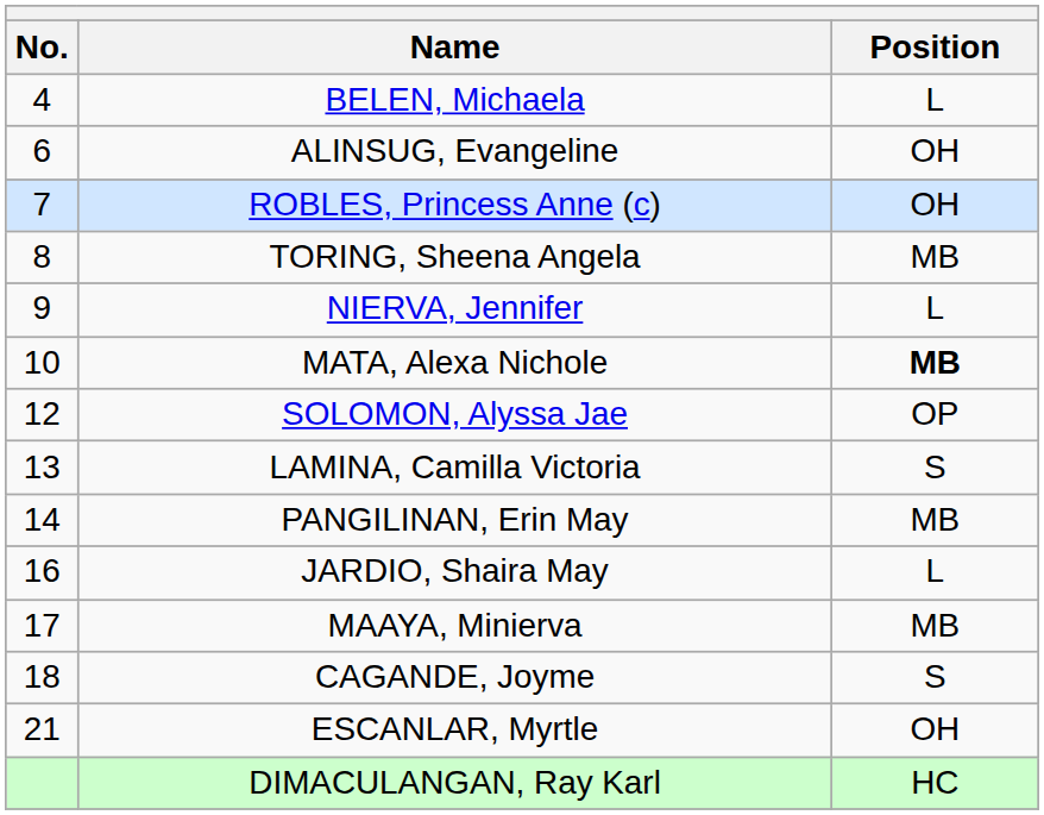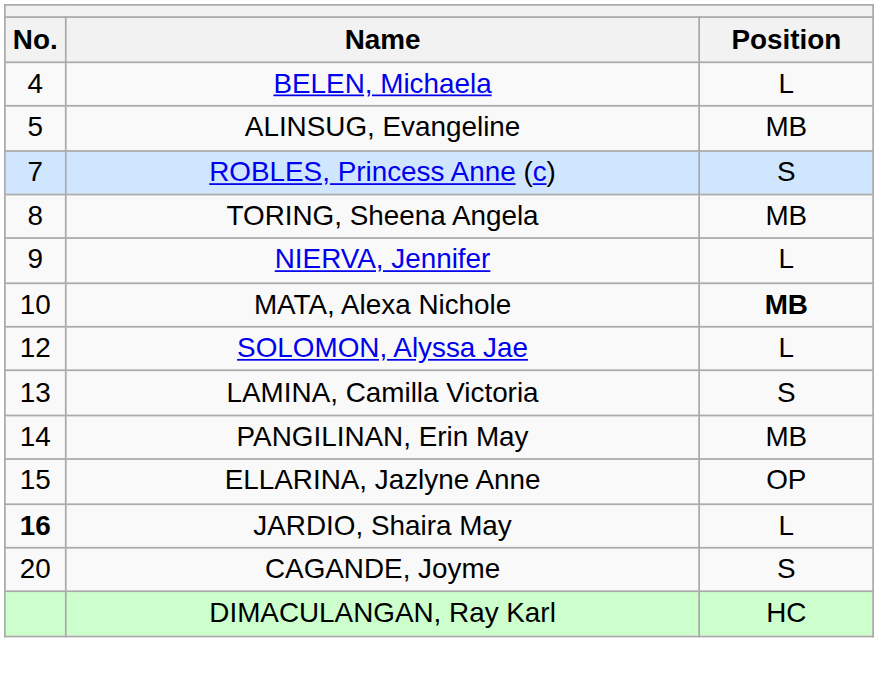ALINSUG, Evangeline | No.: 6 -> 5
ALINSUG, Evangeline | Position: OH -> MB
ROBLES, Princess Anne (c) | Position: OH -> S
SOLOMON, Alyssa Jae | Position: OP -> L
+ row: 15 | ELLARINA, Jazlyne Anne | OP
JARDIO, Shaira May | No.: normal -> bold
- row: 17 | MAAYA, Minierva | MB
CAGANDE, Joyme | No.: 18 -> 20
- row: 21 | ESCANLAR, Myrtle | OH
